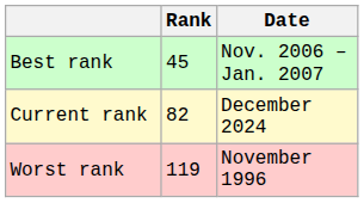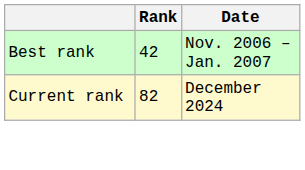Best rank | Rank: 45 -> 42
- row: Worst rank | 119 | November 1996
